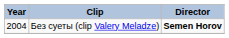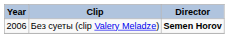Без суеты (clip Valery Meladze) | Year: 2004 -> 2006
